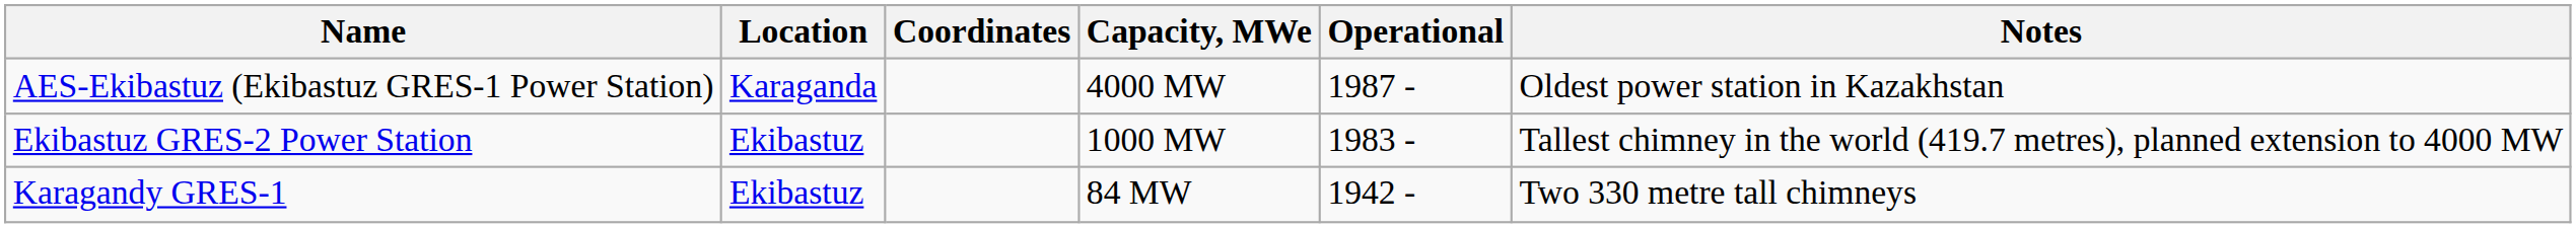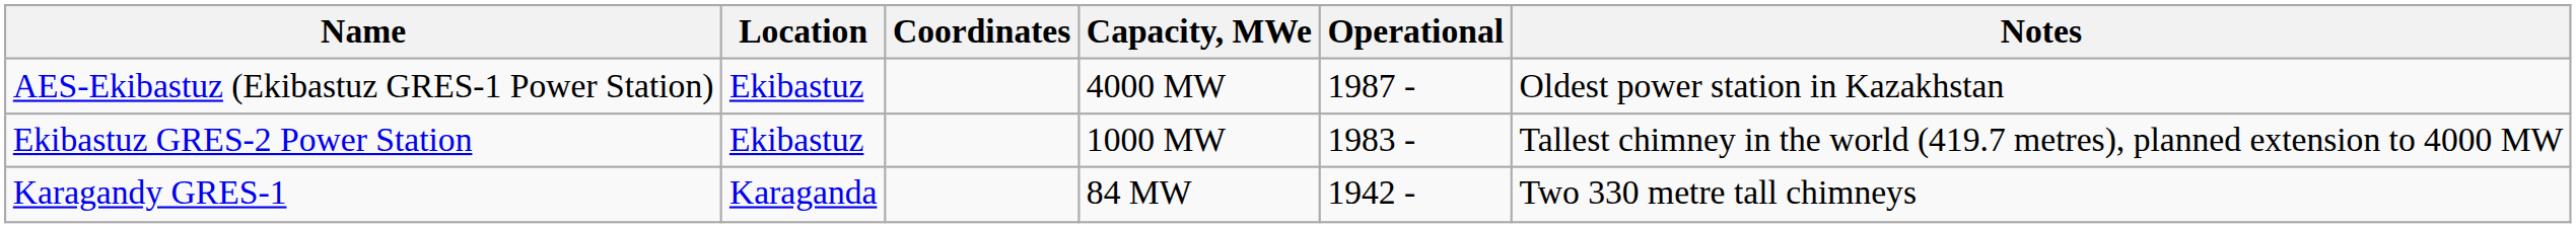AES-Ekibastuz (Ekibastuz GRES-1 Power Station) | Location: Karaganda -> Ekibastuz
Karagandy GRES-1 | Location: Ekibastuz -> Karaganda
